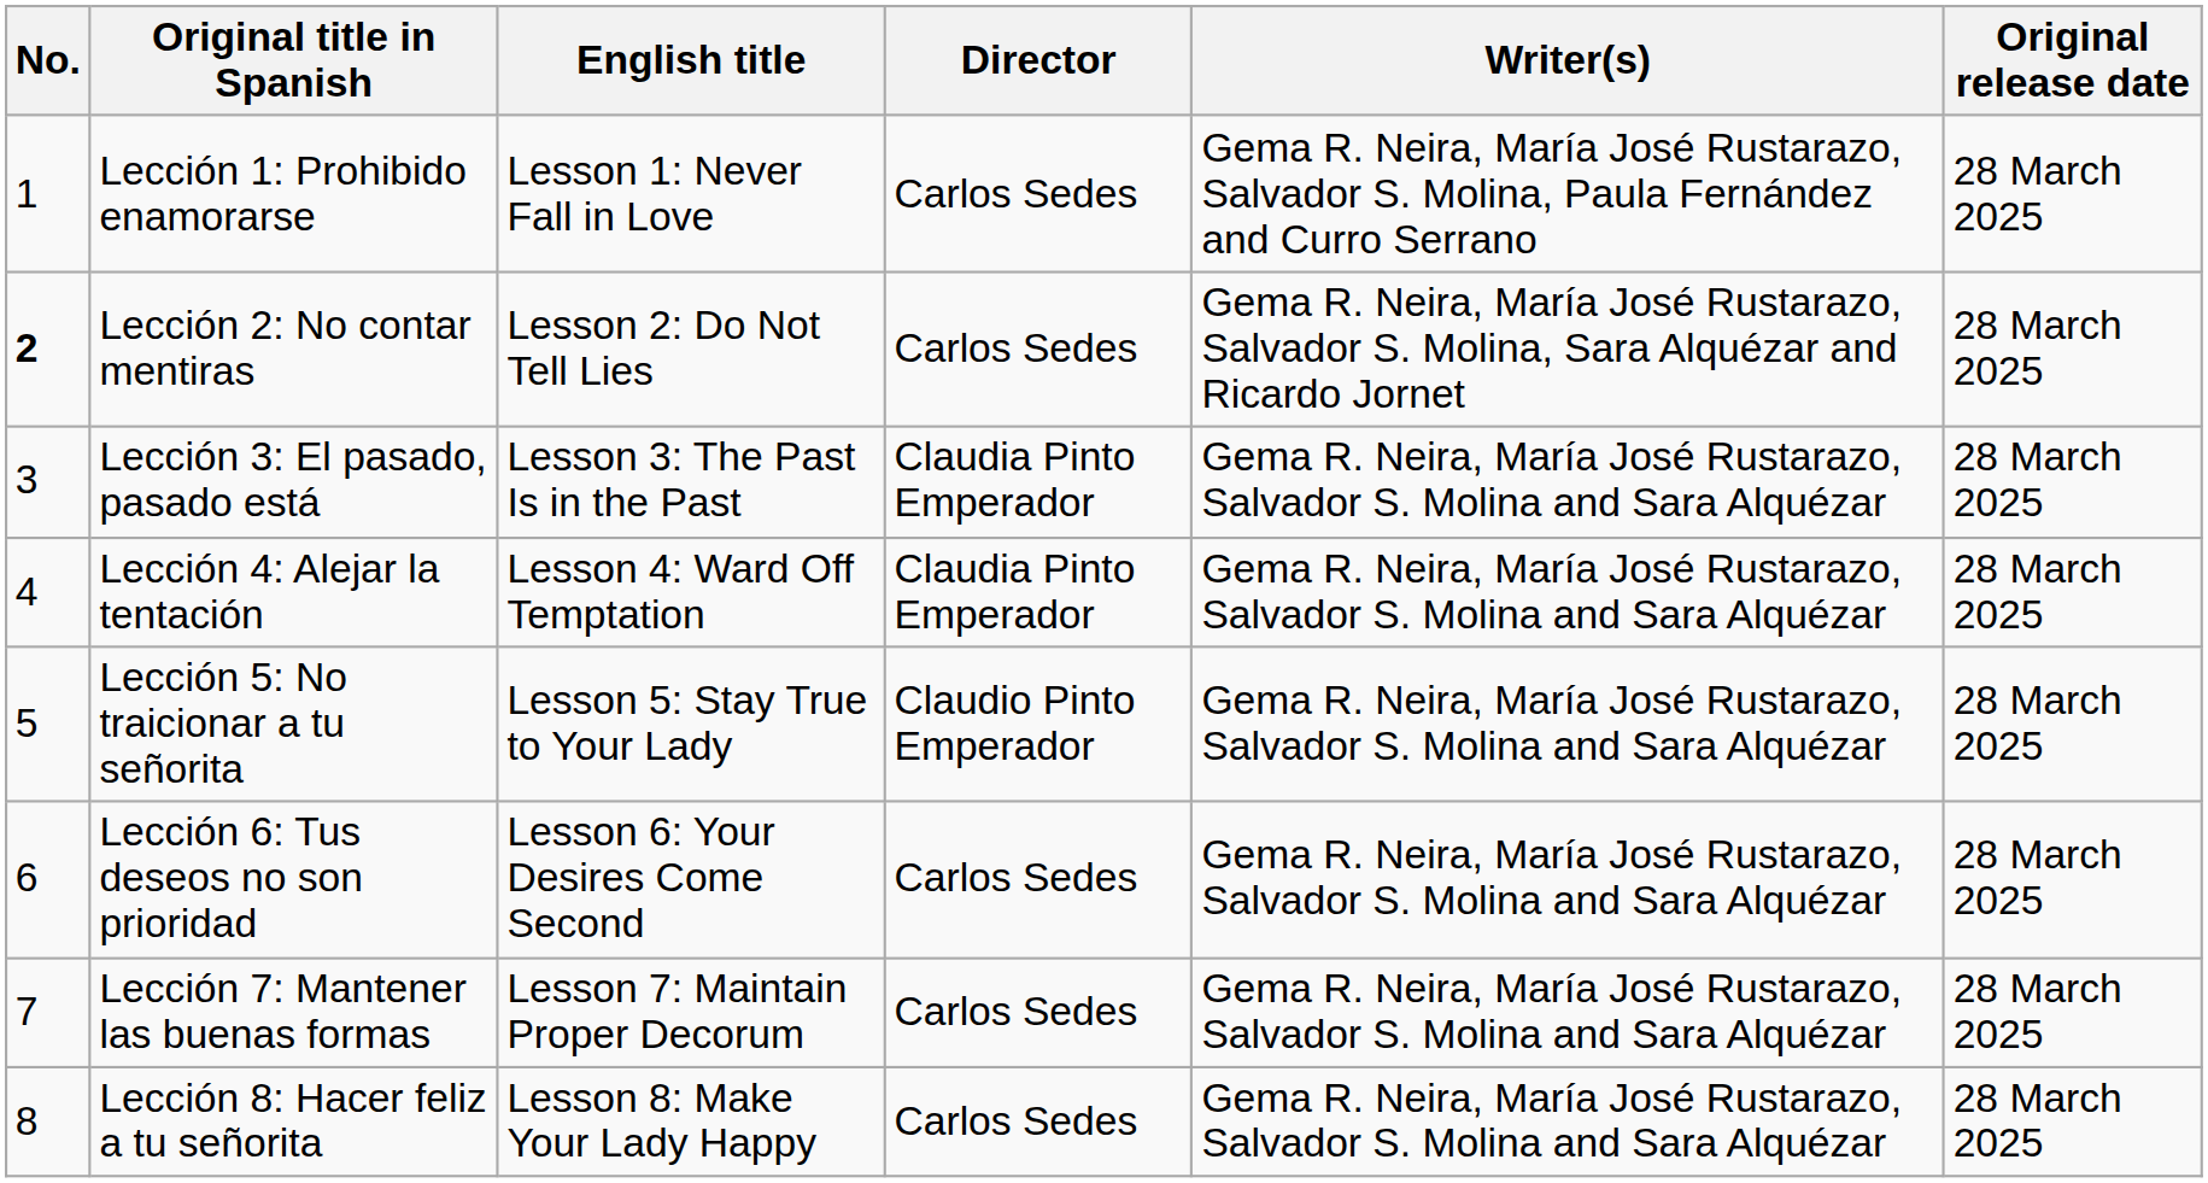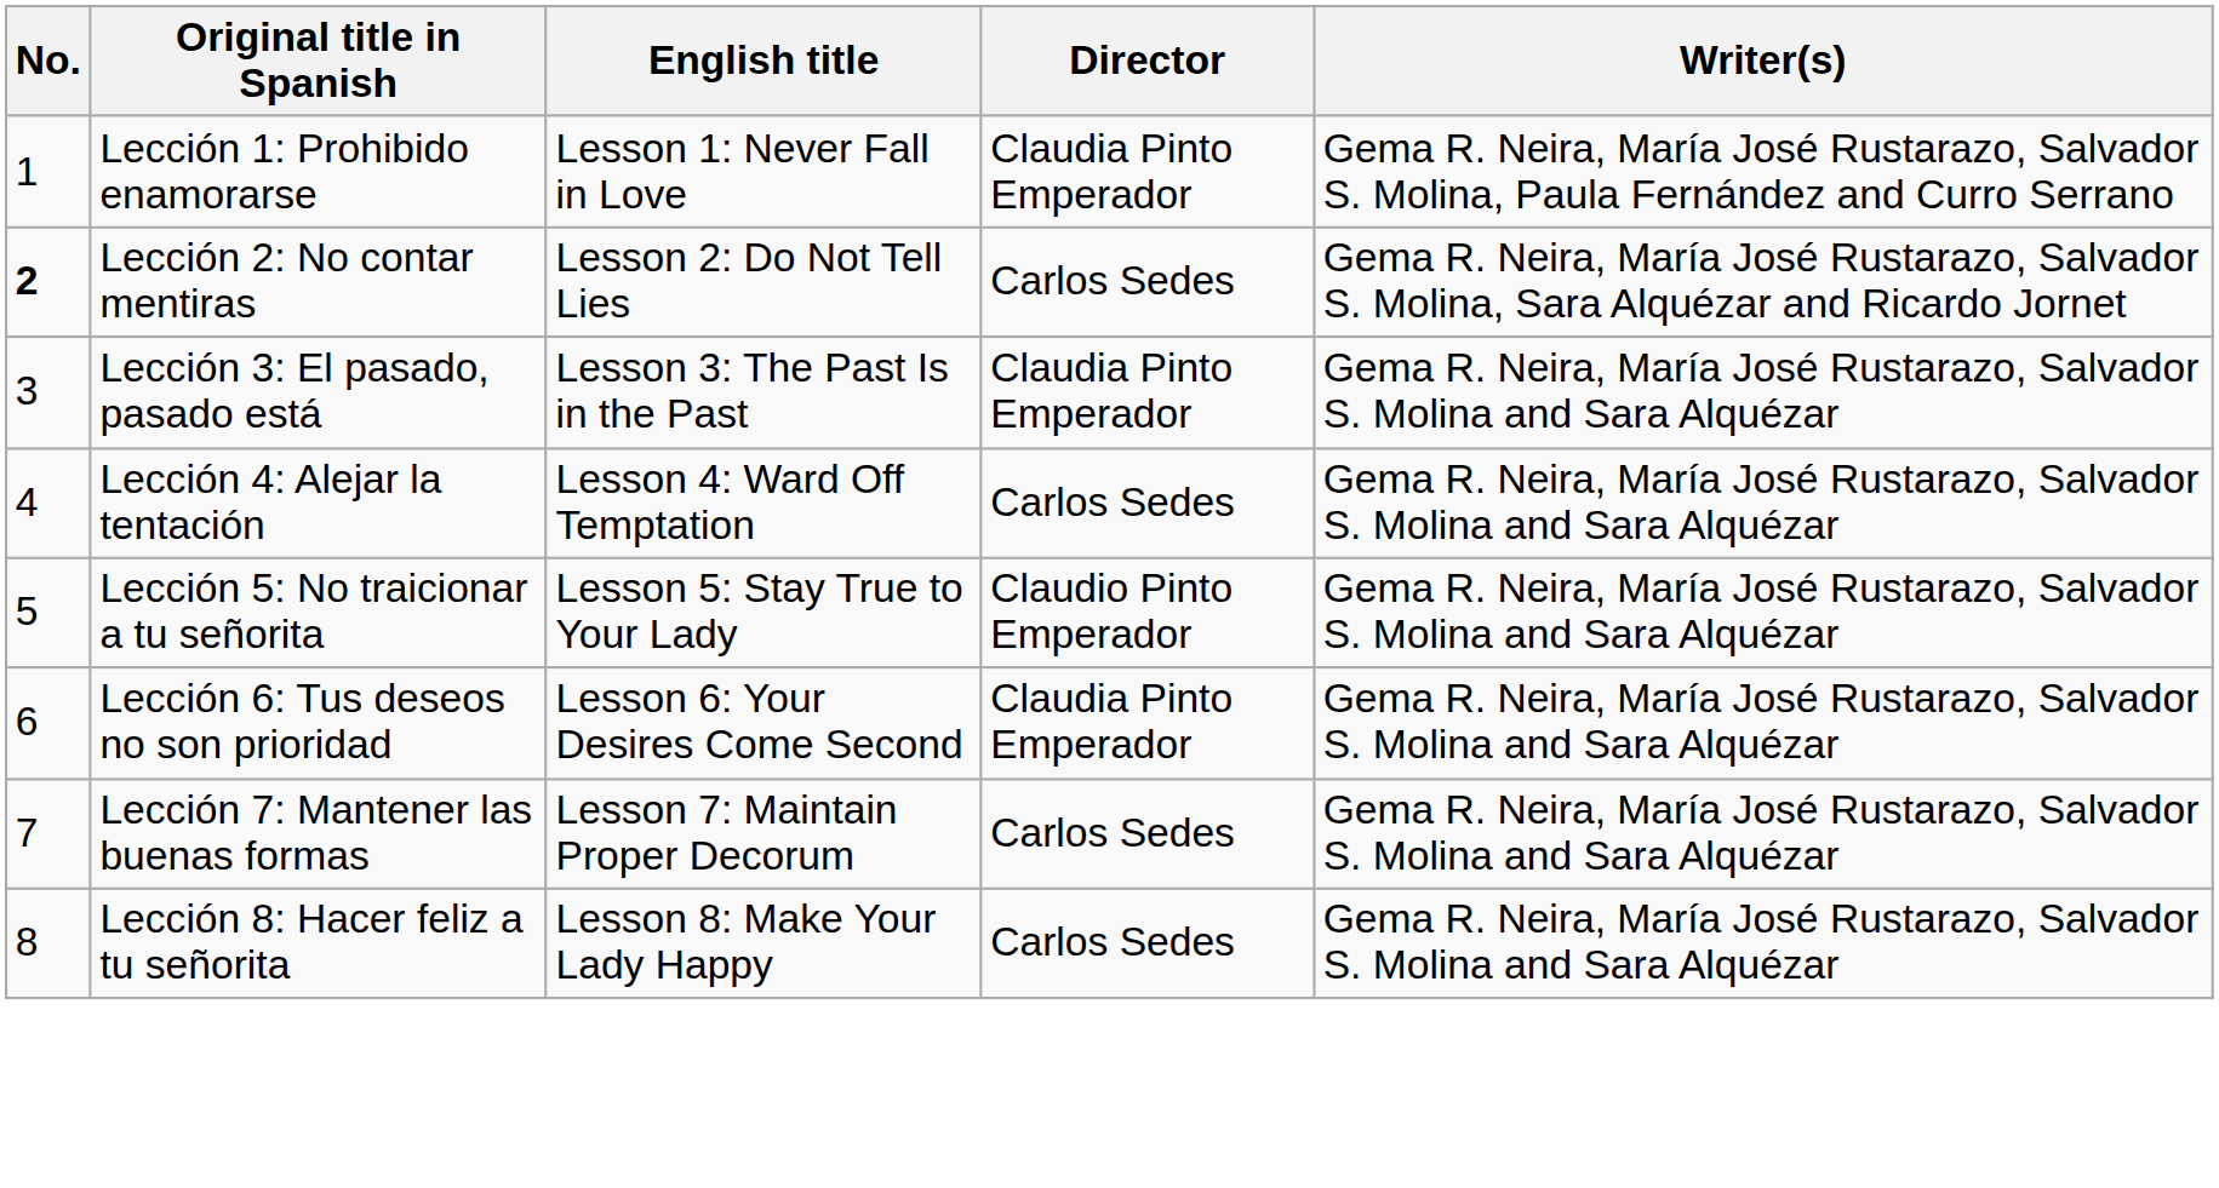- column: Original release date | 28 March 2025 | 28 March 2025 | 28 March 2025 | 28 March 2025 | 28 March 2025 | 28 March 2025 | 28 March 2025 | 28 March 2025
Lección 1: Prohibido enamorarse | Director: Carlos Sedes -> Claudia Pinto Emperador
Lección 4: Alejar la tentación | Director: Claudia Pinto Emperador -> Carlos Sedes
Lección 6: Tus deseos no son prioridad | Director: Carlos Sedes -> Claudia Pinto Emperador
